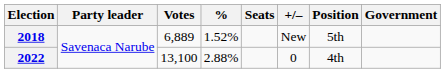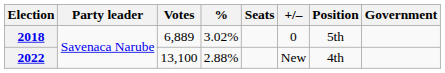2018 | %: 1.52% -> 3.02%
2018 | +/–: New -> 0
2022 | +/–: 0 -> New
